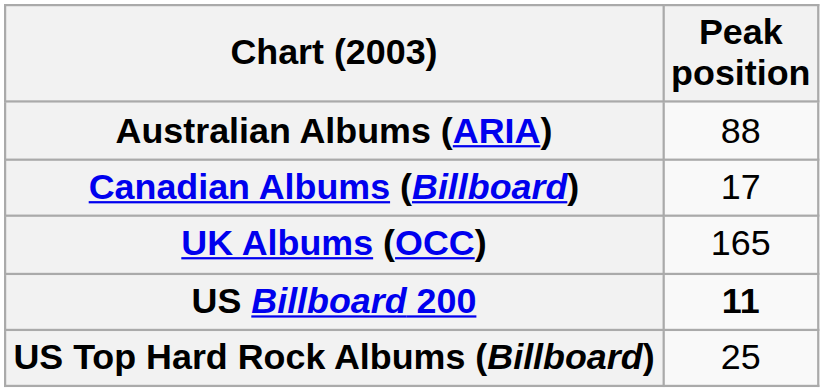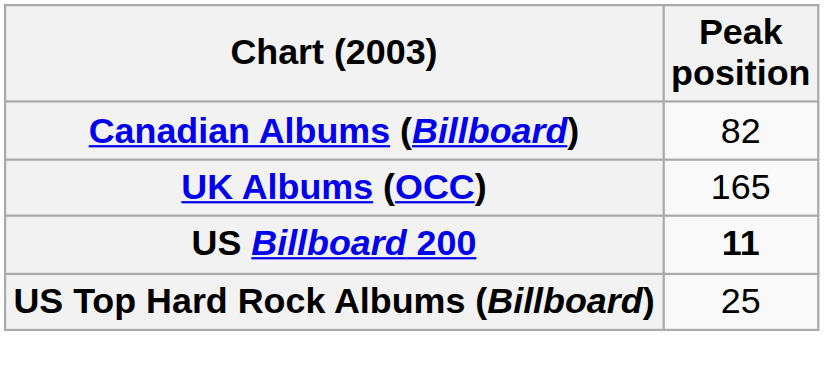- row: Australian Albums (ARIA) | 88
Canadian Albums (Billboard) | Peak position: 17 -> 82
